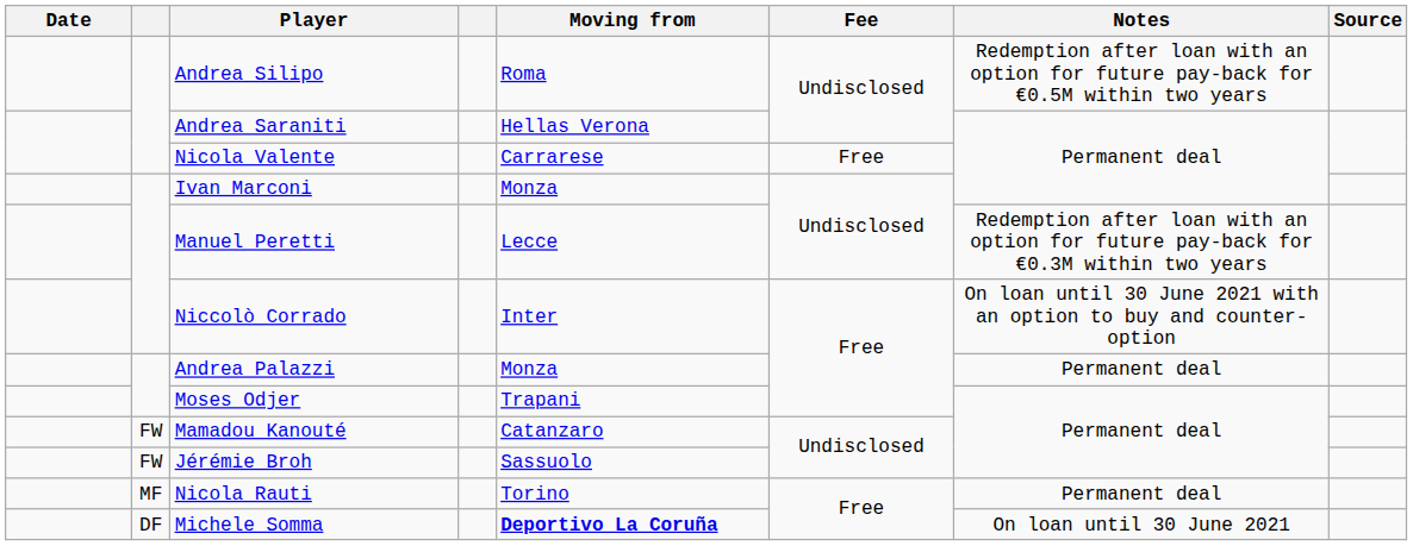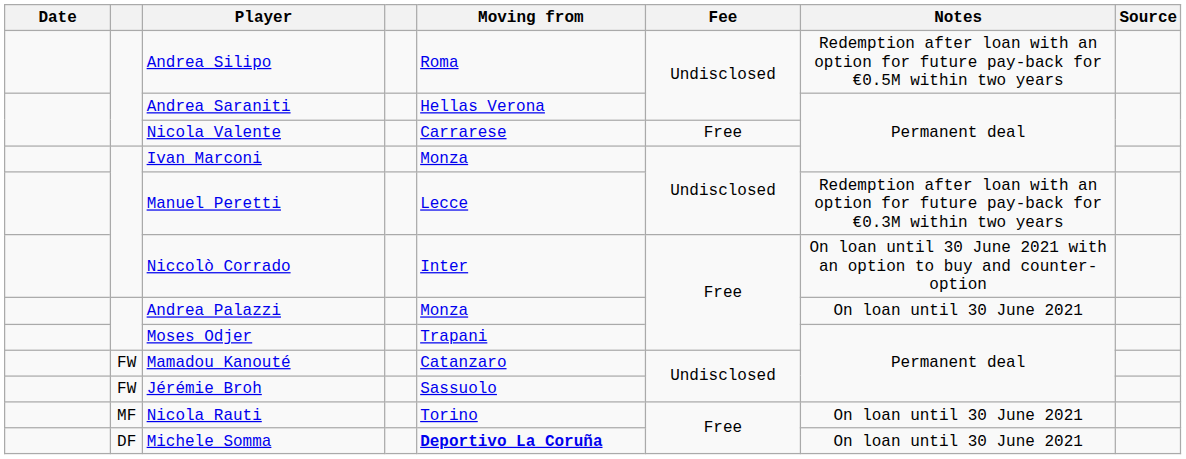Andrea Palazzi | Notes: Permanent deal -> On loan until 30 June 2021
Nicola Rauti | Notes: Permanent deal -> On loan until 30 June 2021
